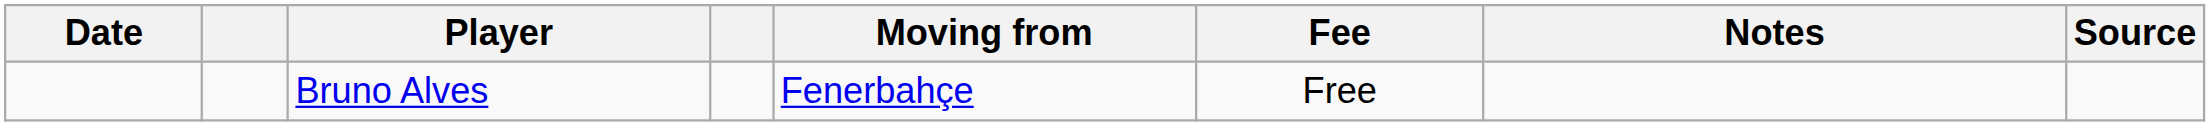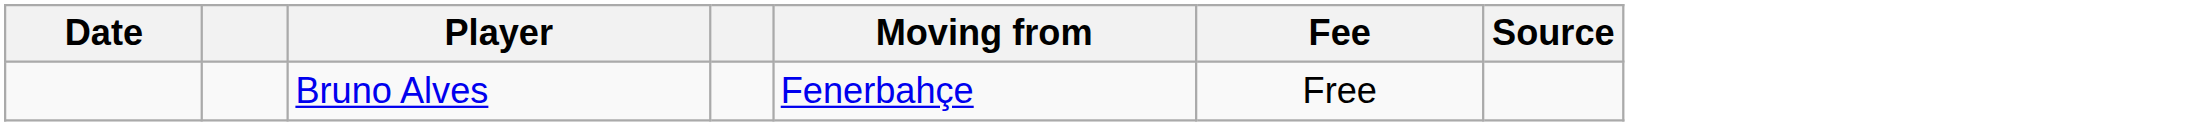- column: Notes
